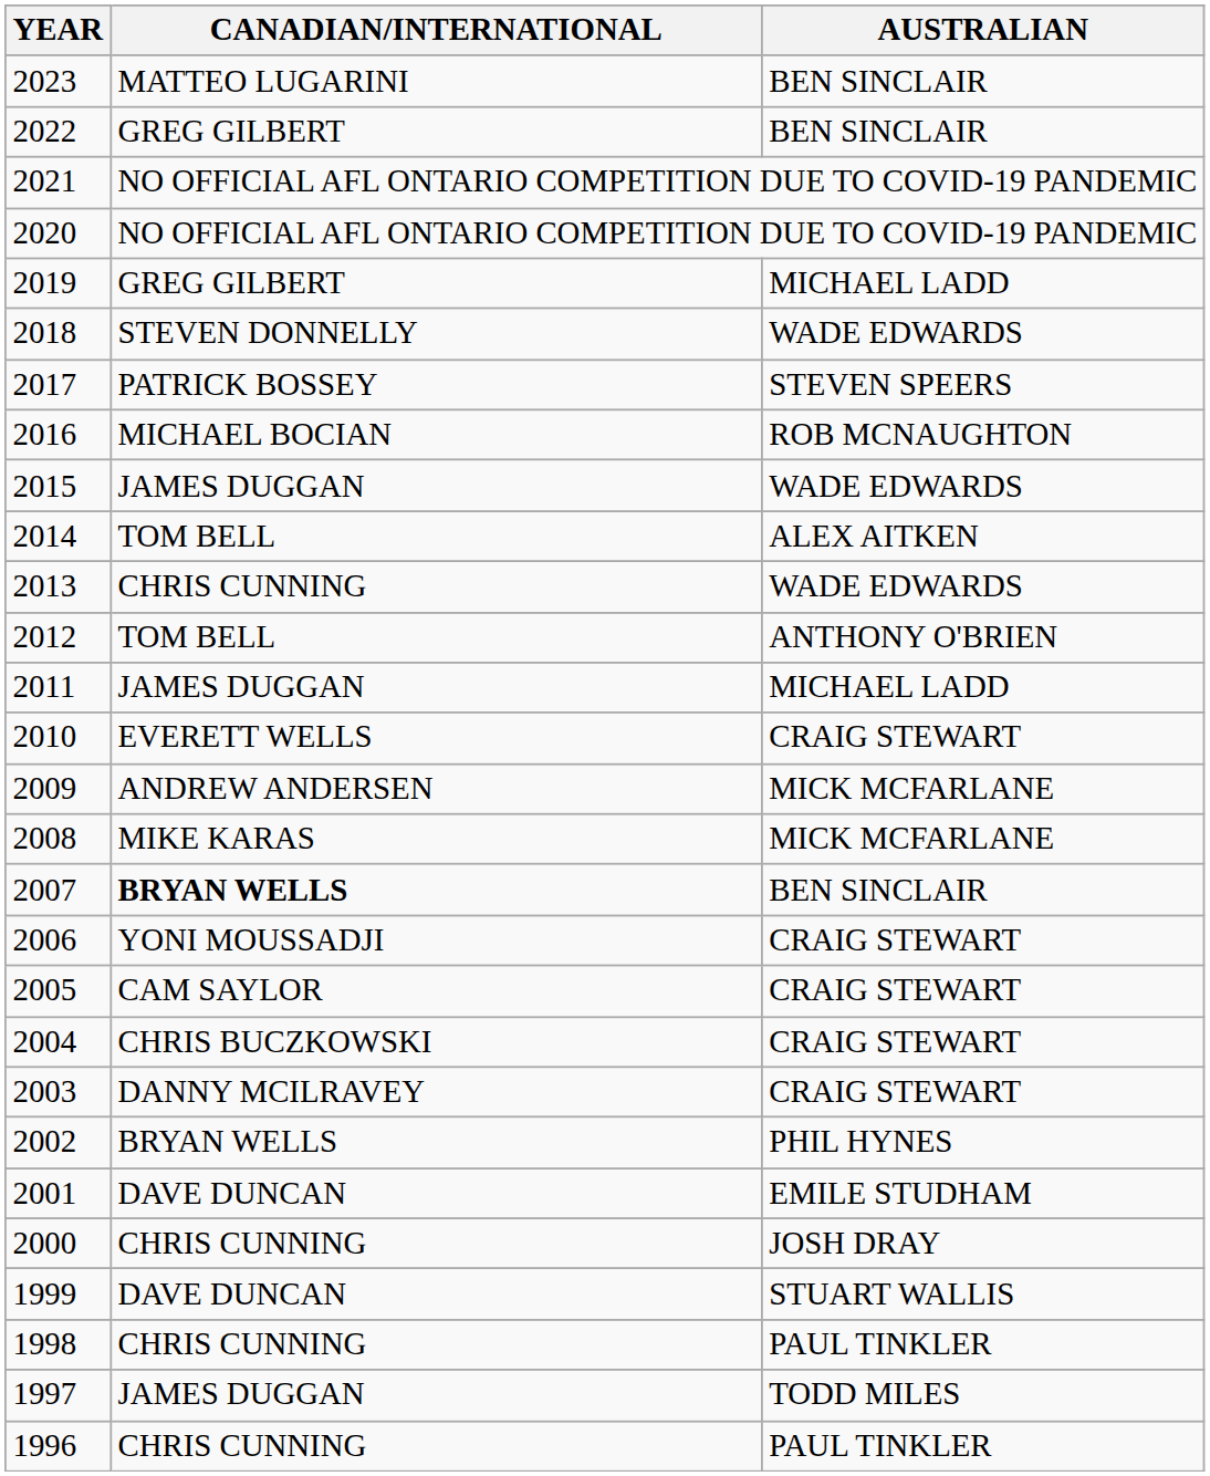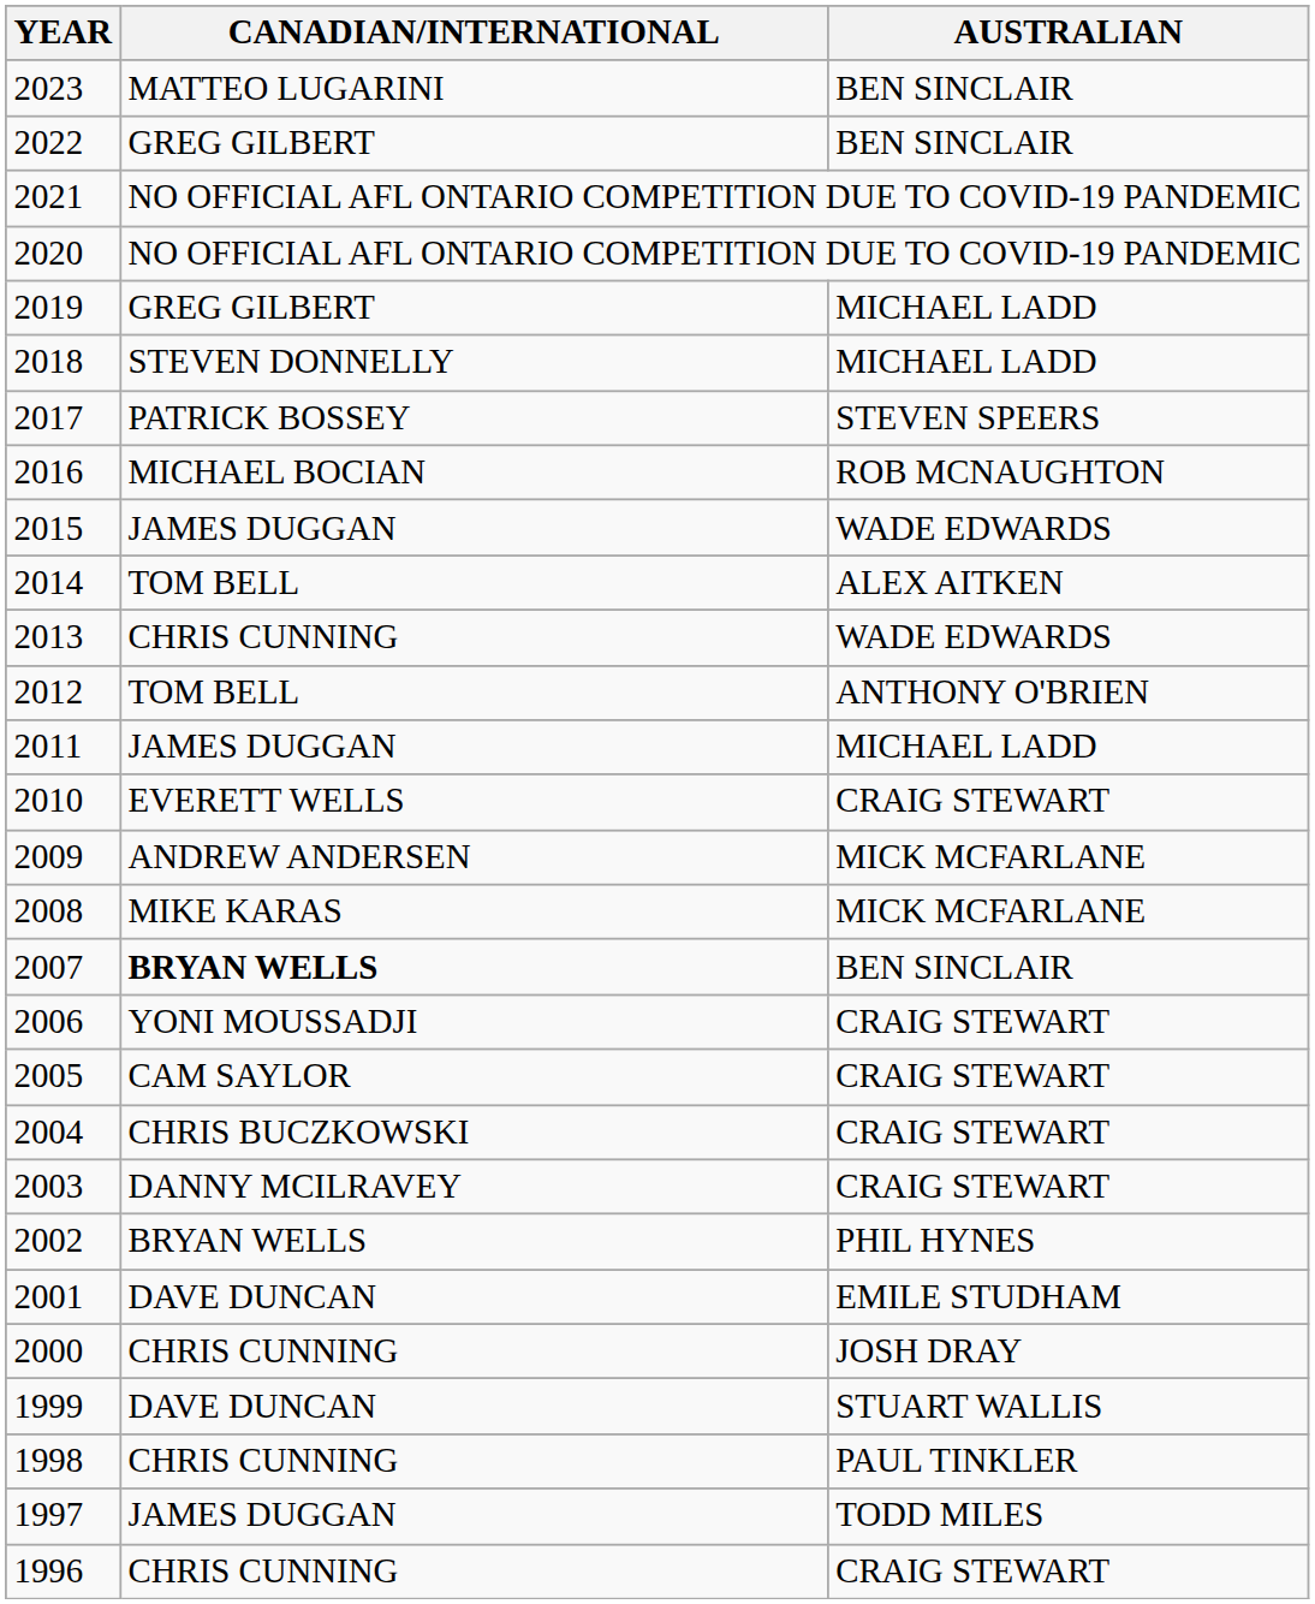2018 | AUSTRALIAN: WADE EDWARDS -> MICHAEL LADD
1996 | AUSTRALIAN: PAUL TINKLER -> CRAIG STEWART
